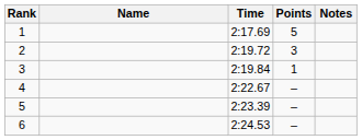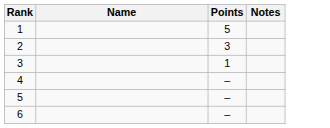- column: Time | 2:17.69 | 2:19.72 | 2:19.84 | 2:22.67 | 2:23.39 | 2:24.53
